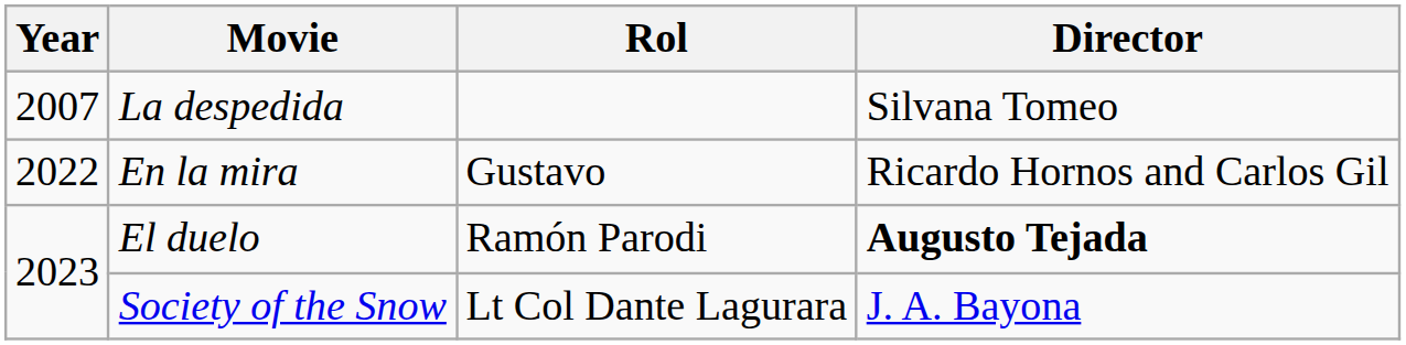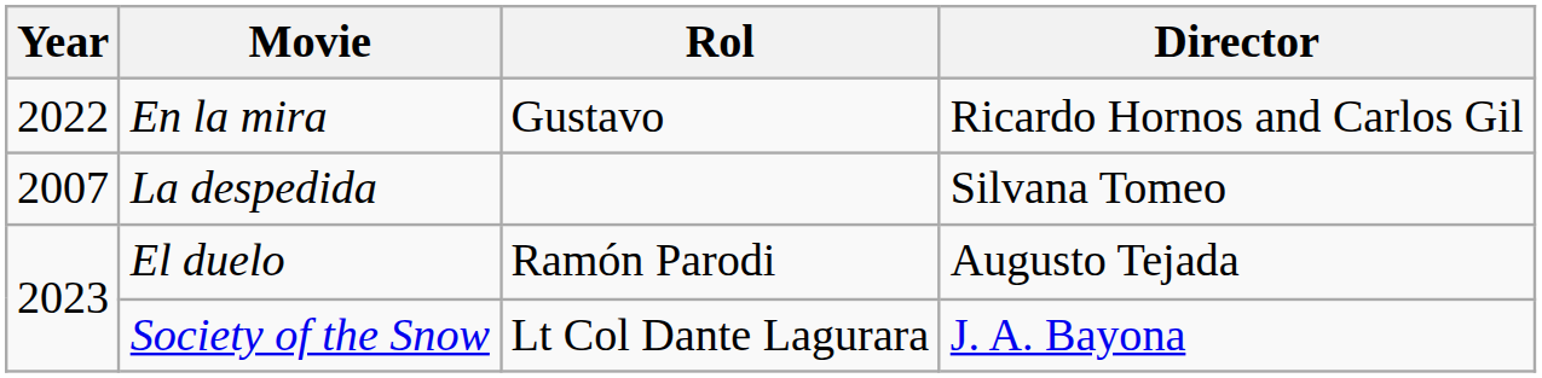rows swapped: La despedida <-> En la mira
El duelo | Director: bold -> normal
